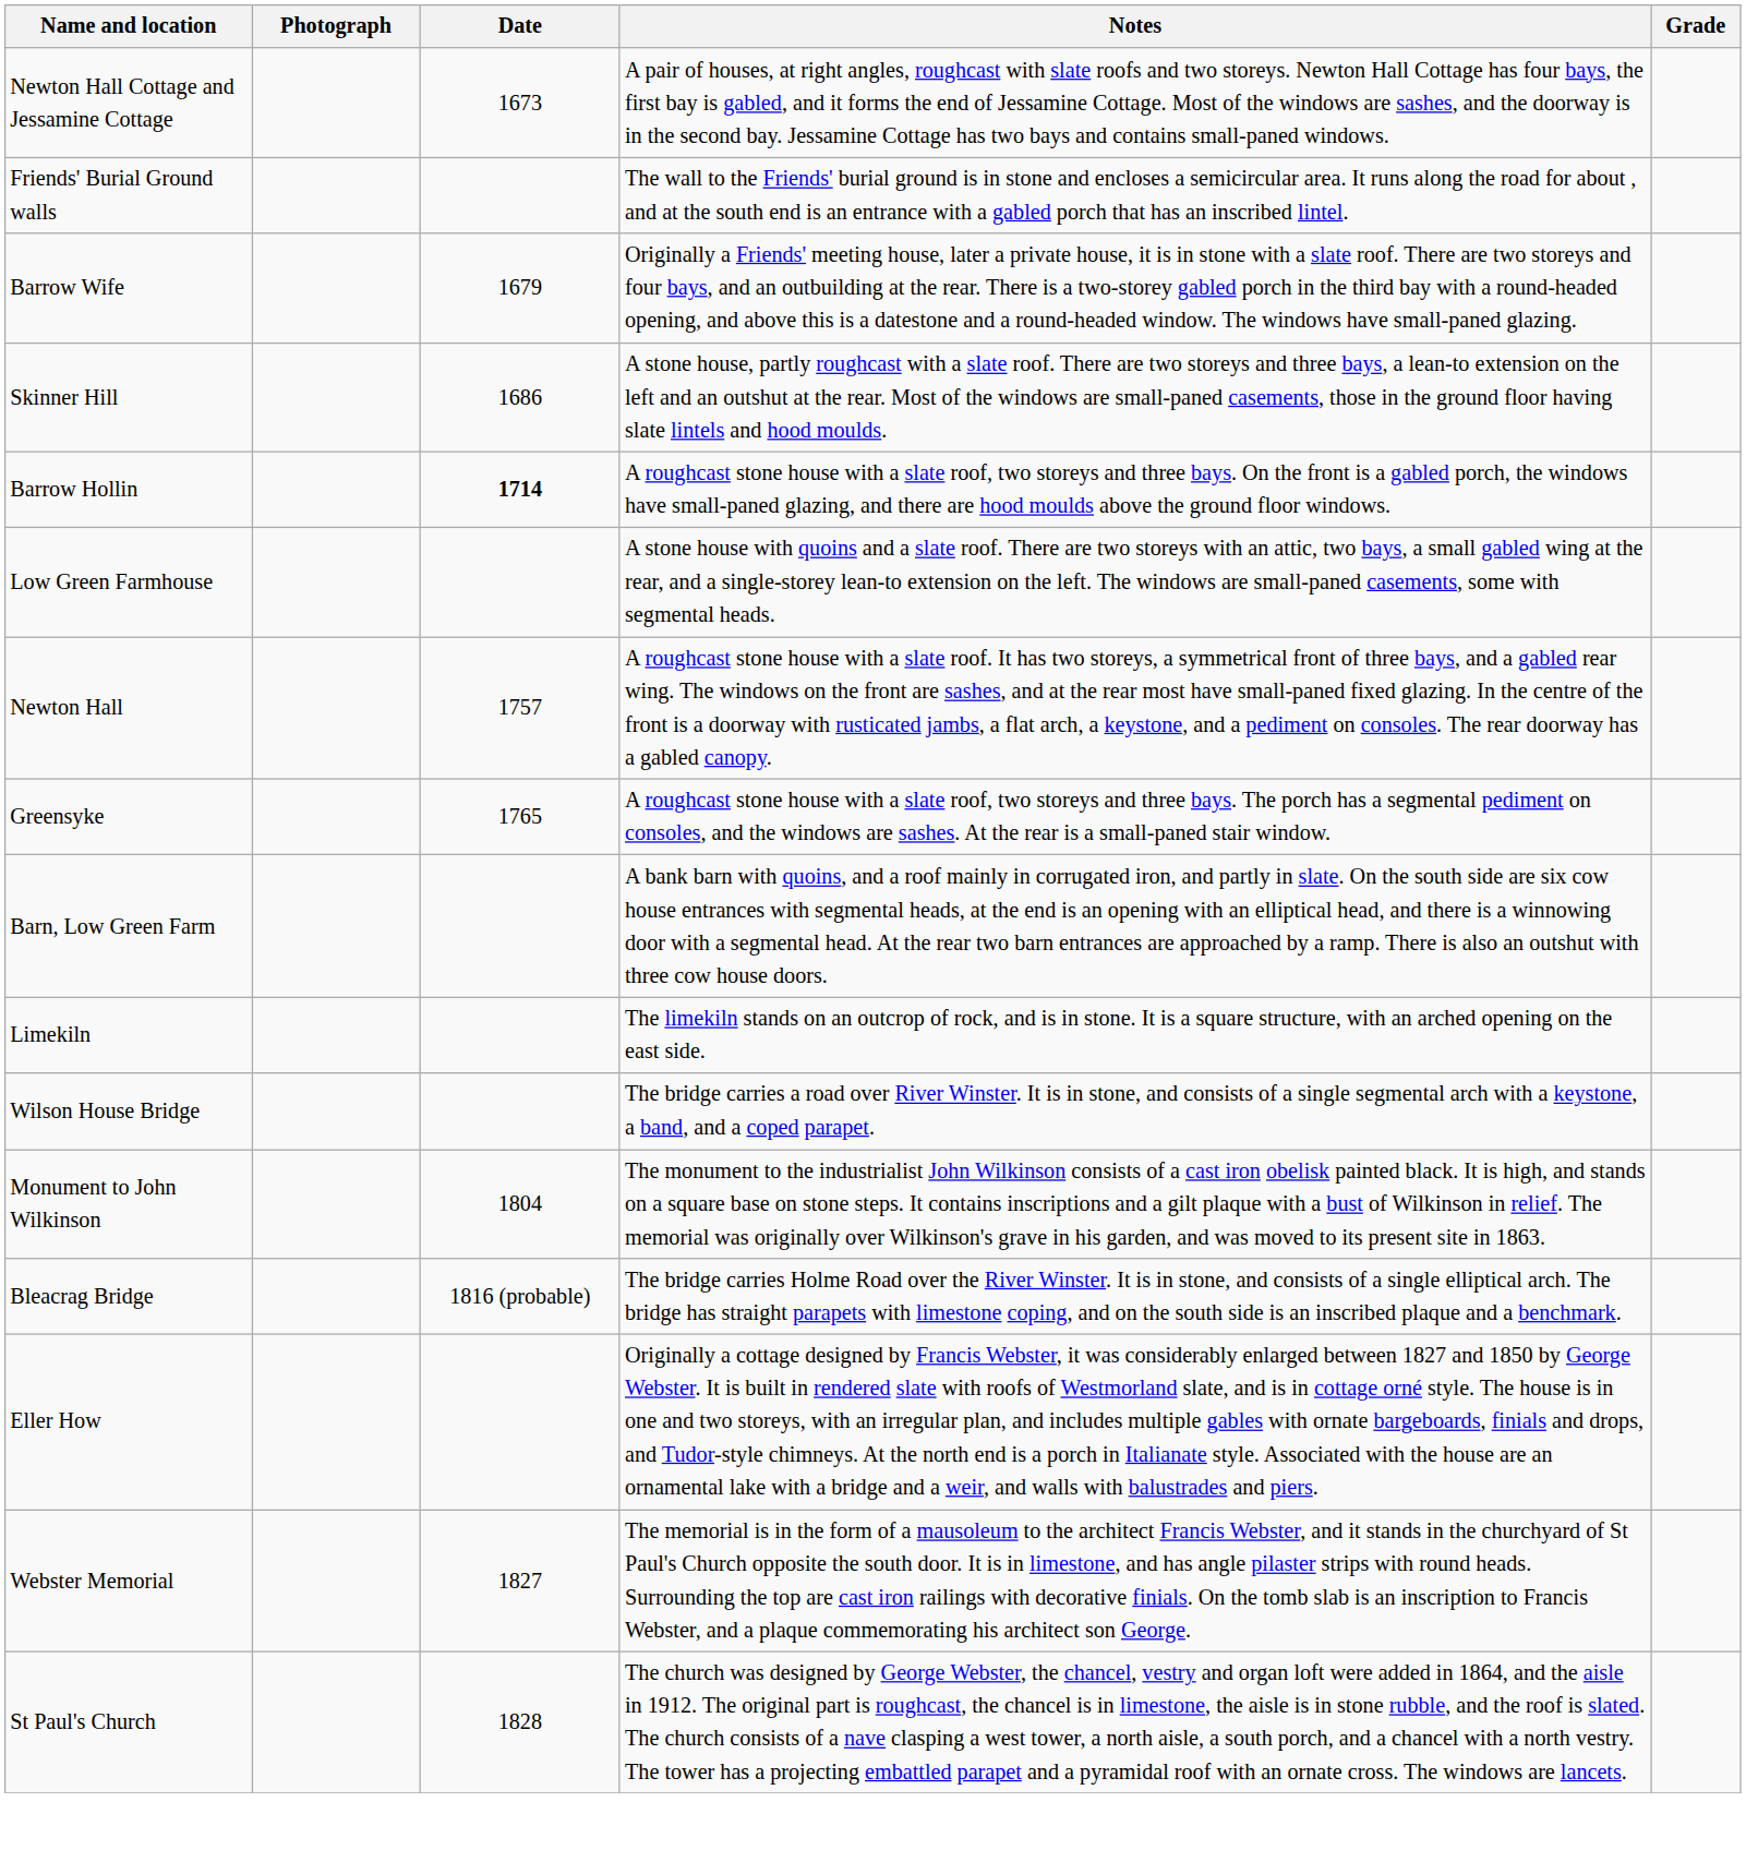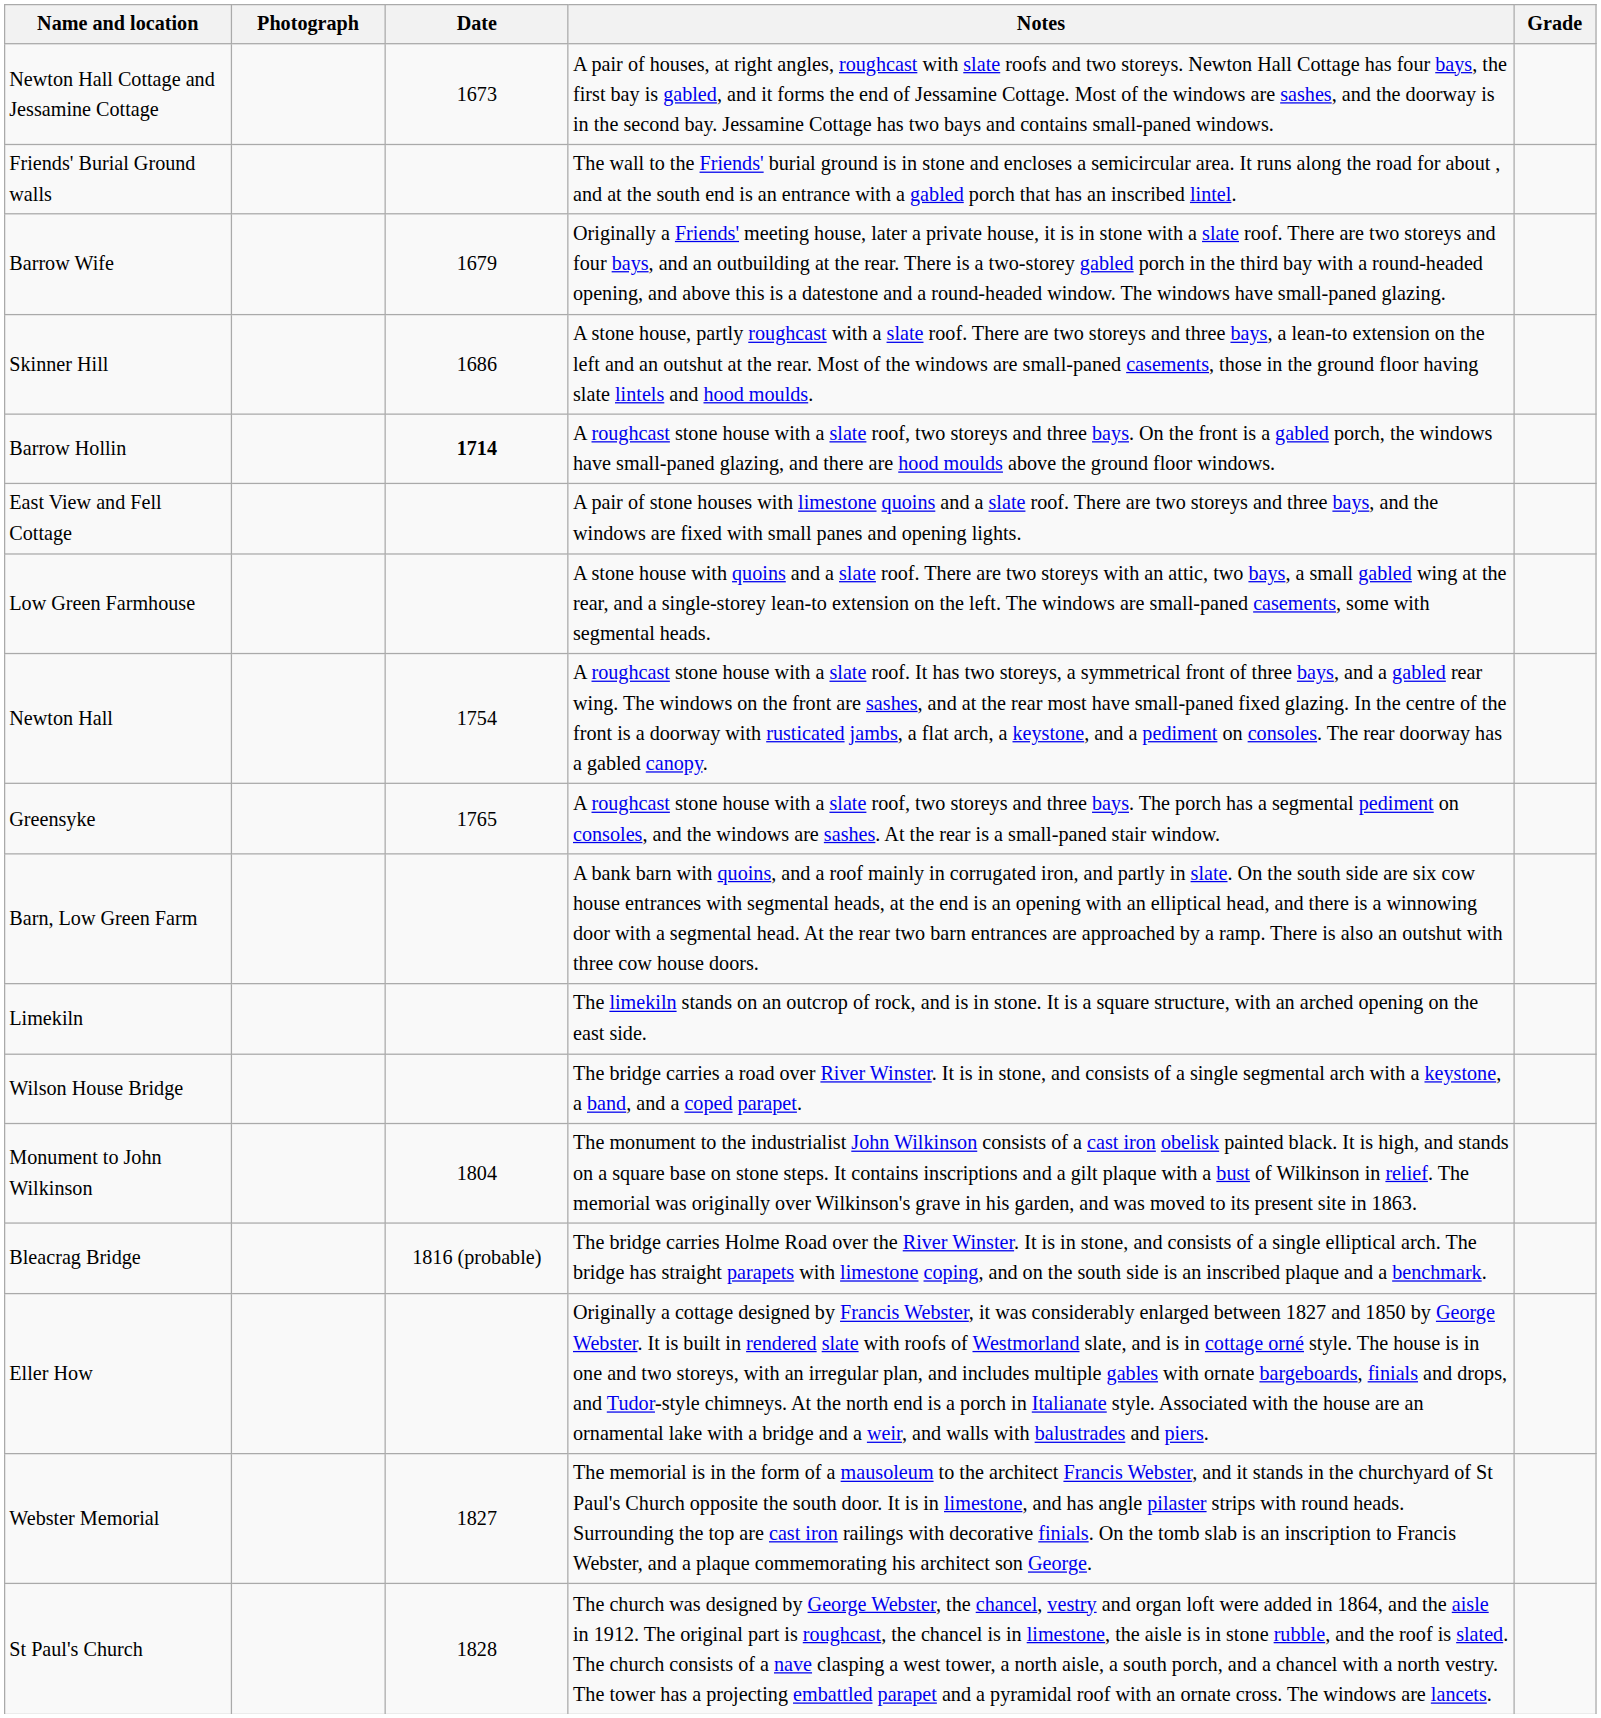+ row: East View and Fell Cottage | A pair of stone houses with limestone quoins and a slate roof. There are two storeys and three bays, and the windows are fixed with small panes and opening lights.
Newton Hall | Date: 1757 -> 1754
